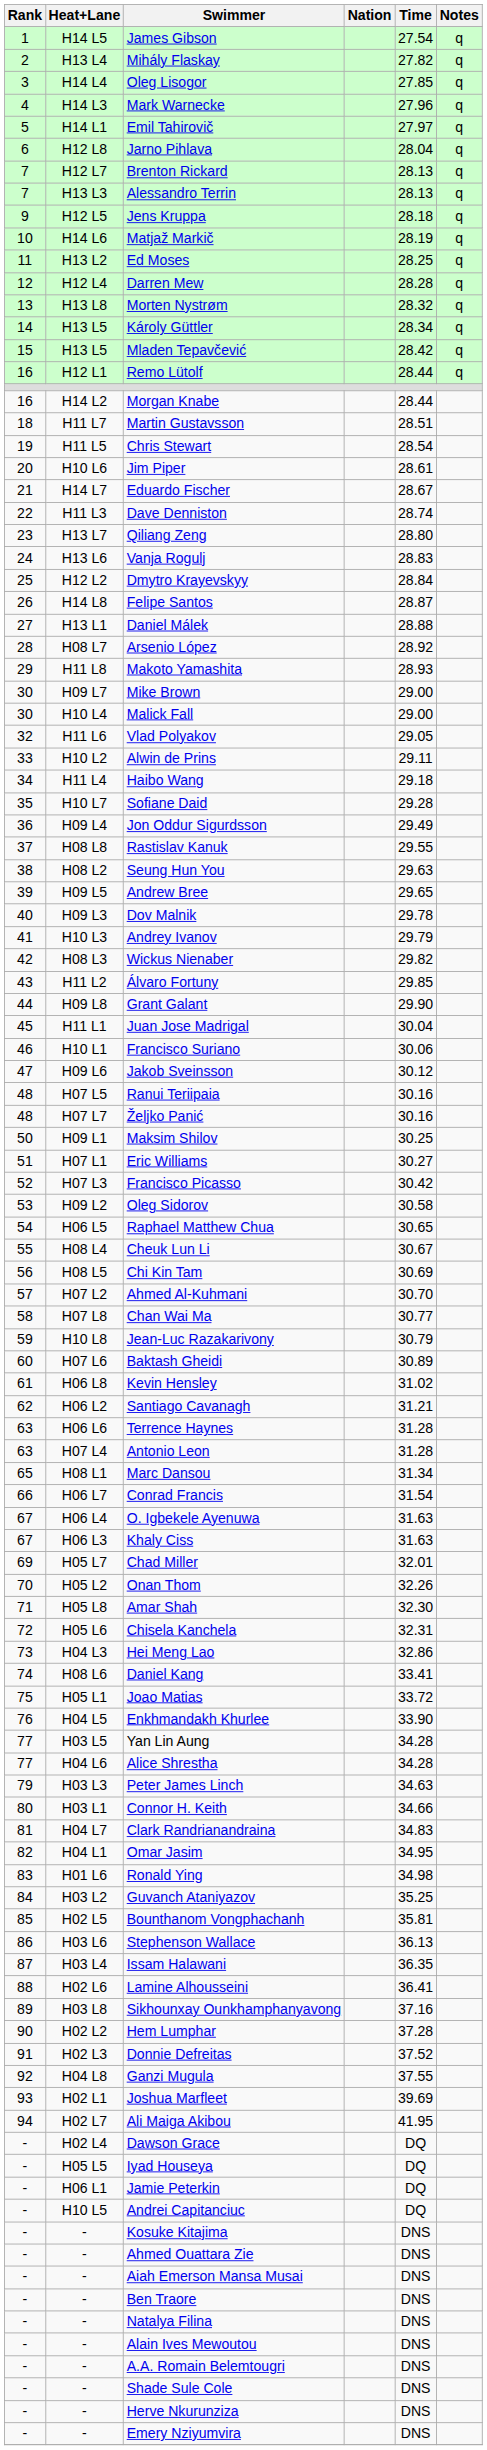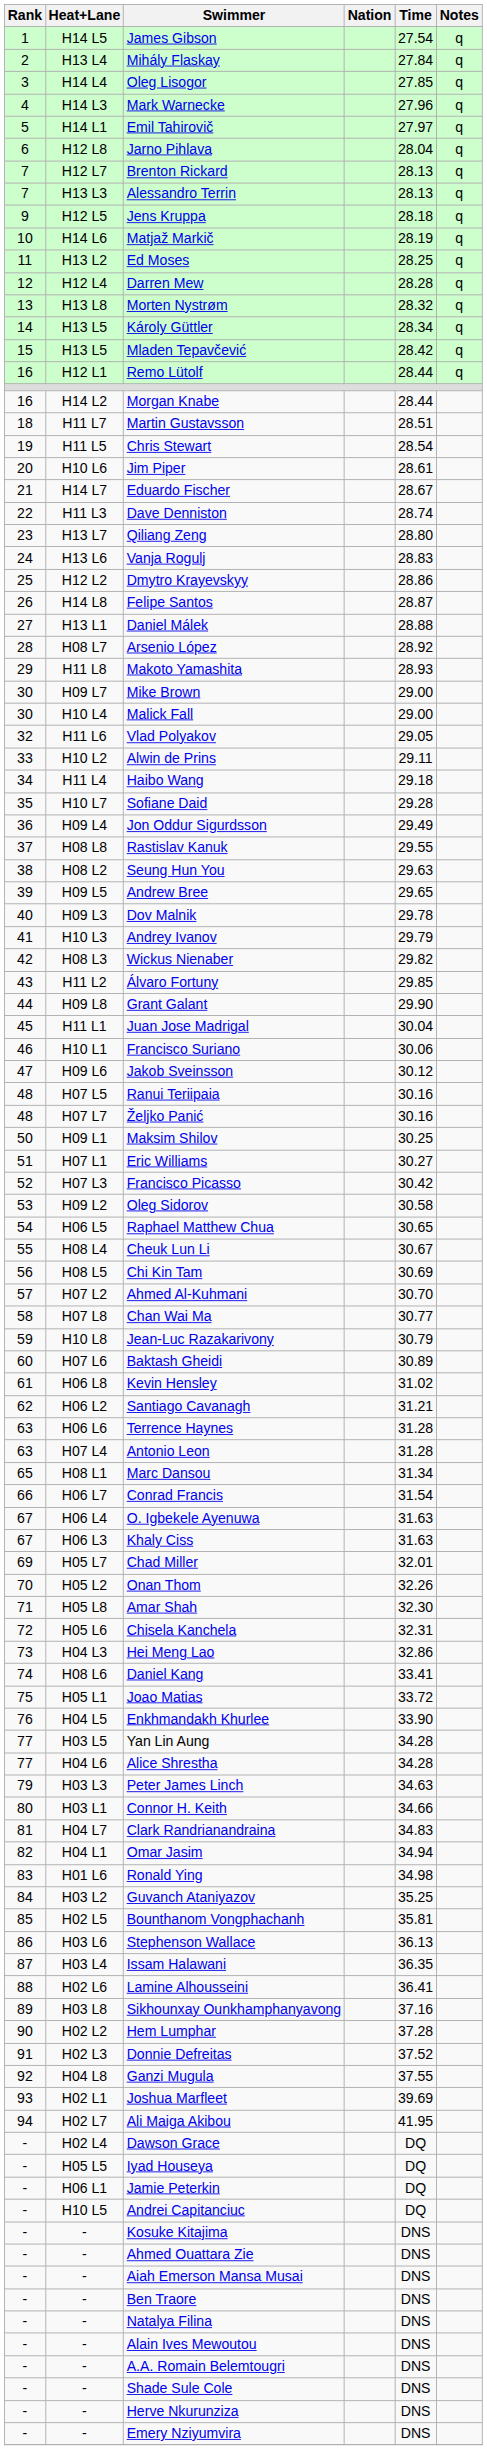Mihály Flaskay | Time: 27.82 -> 27.84
Dmytro Krayevskyy | Time: 28.84 -> 28.86
Omar Jasim | Time: 34.95 -> 34.94
